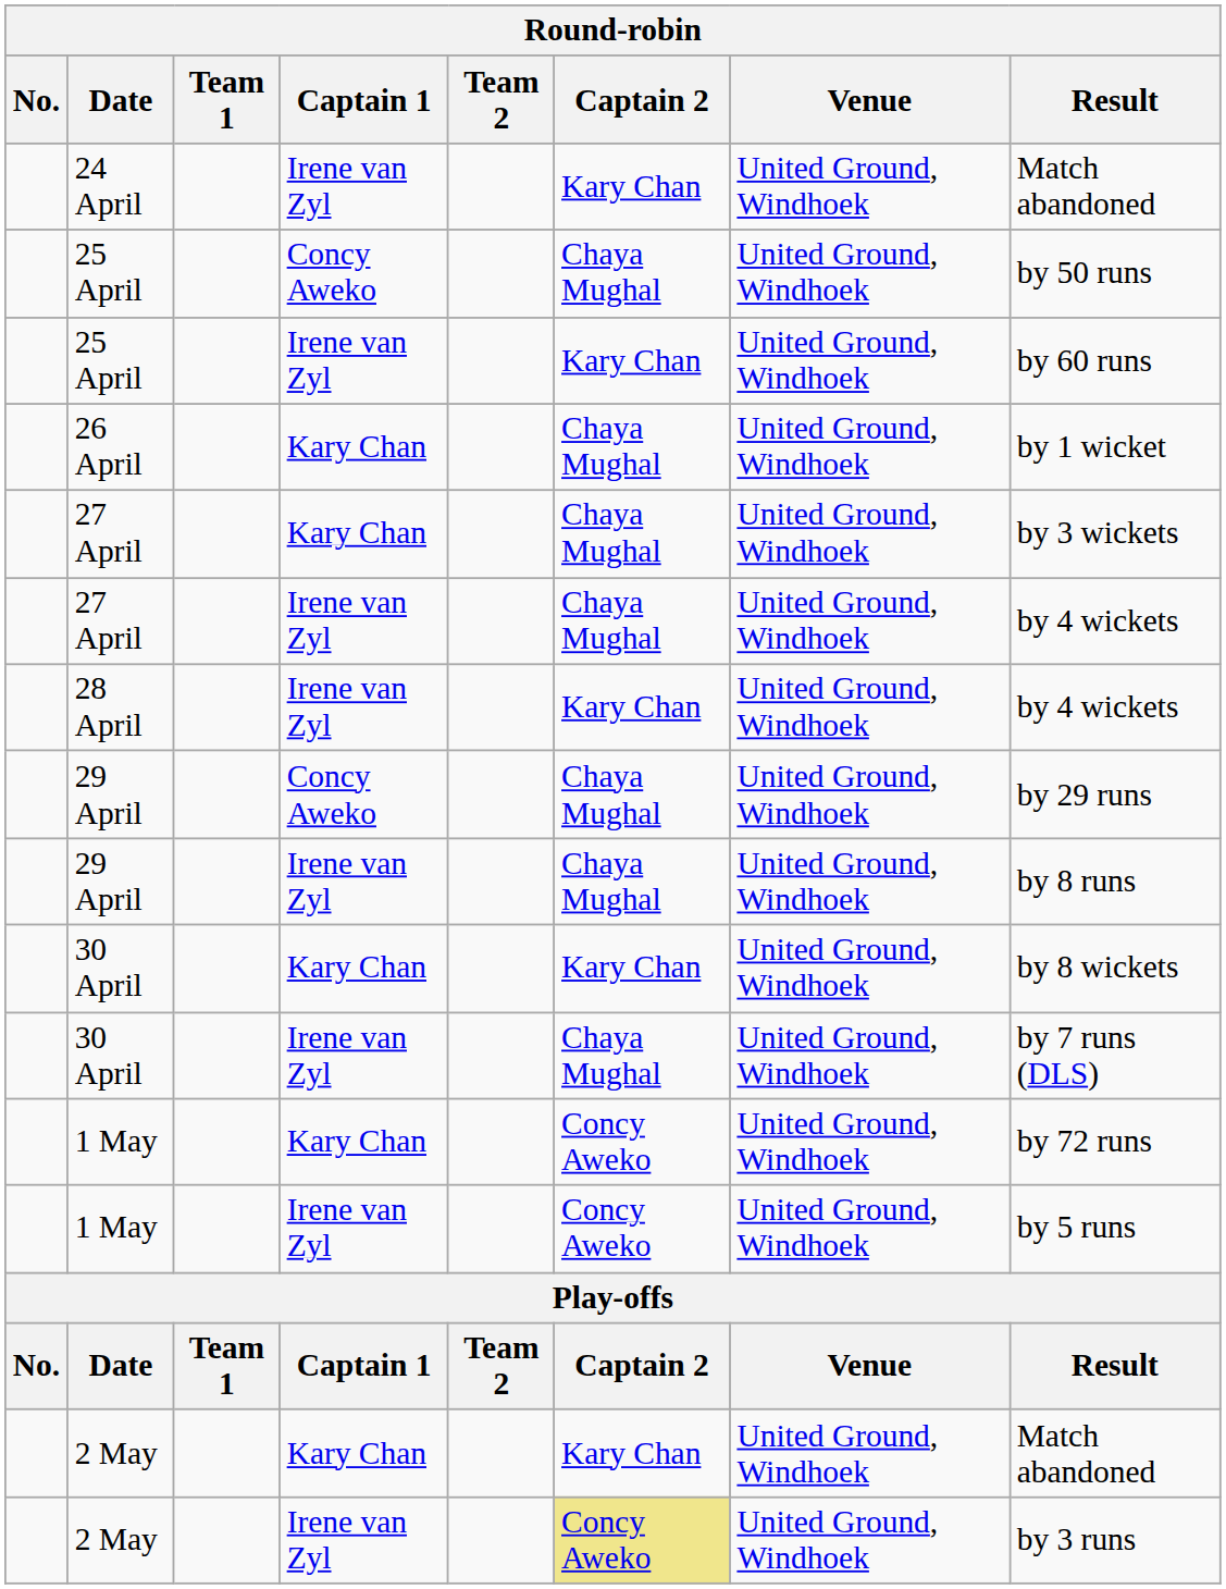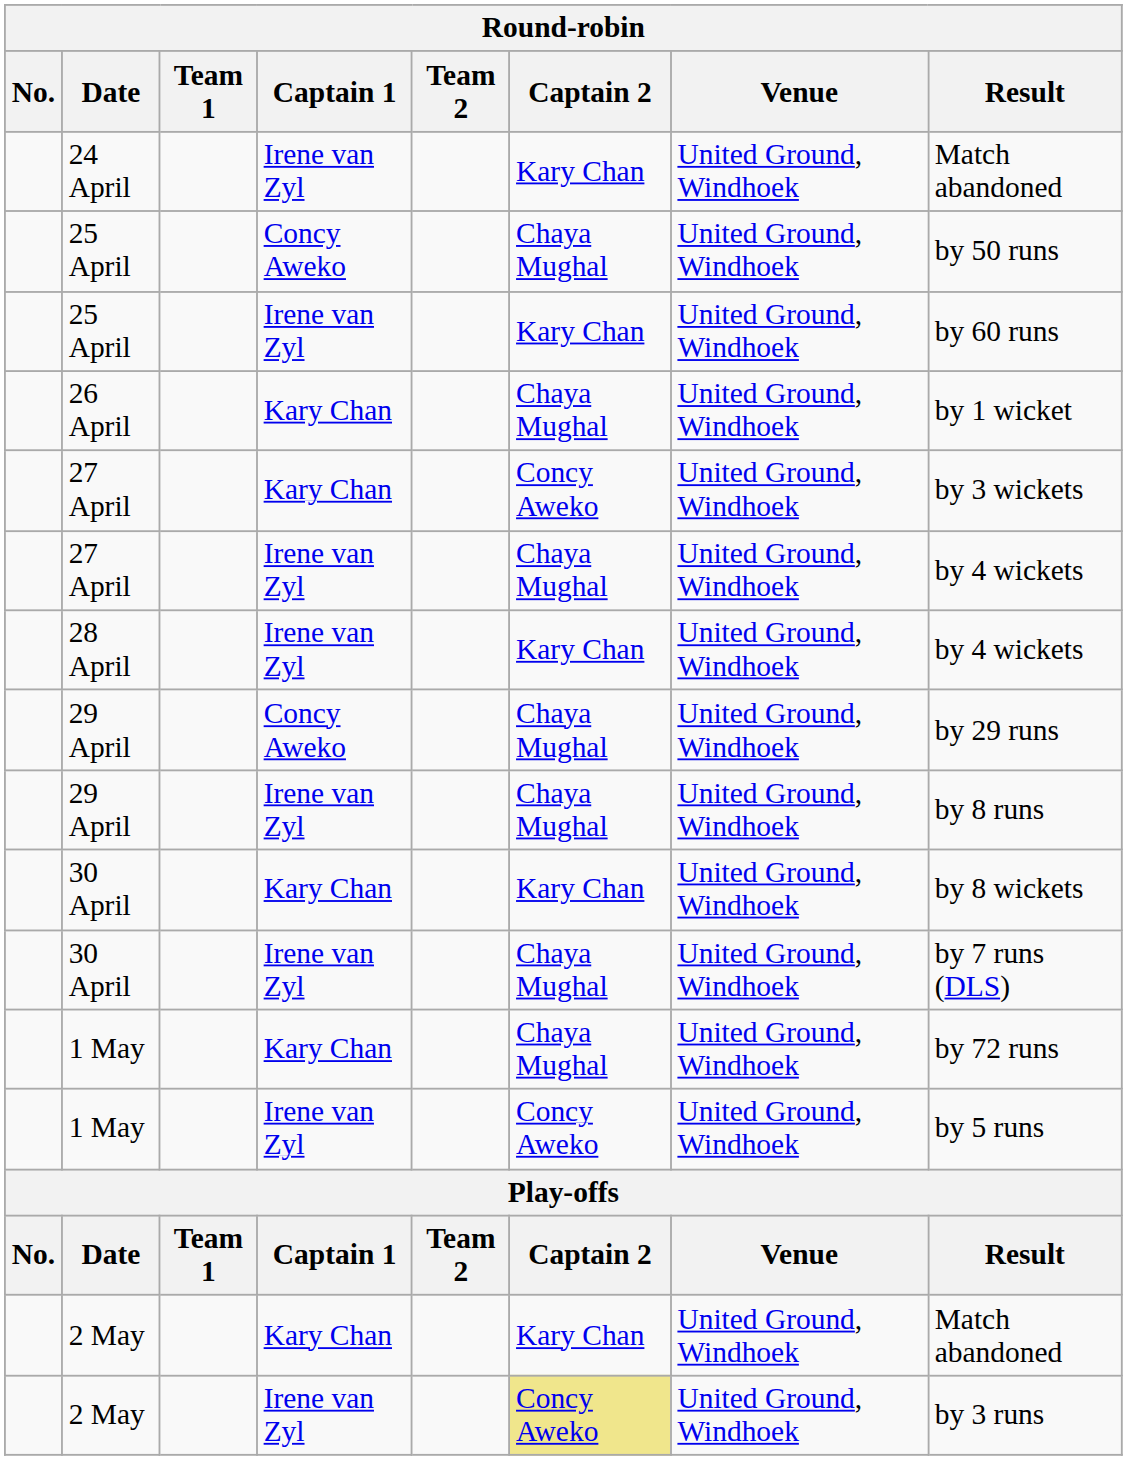27 April / Kary Chan | Captain 2: Chaya Mughal -> Concy Aweko
1 May / Kary Chan | Captain 2: Concy Aweko -> Chaya Mughal
